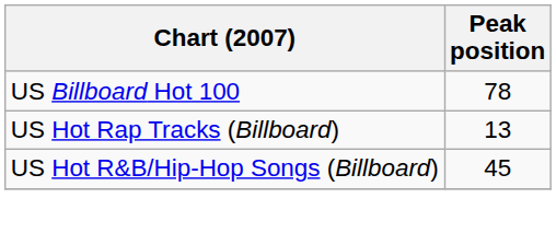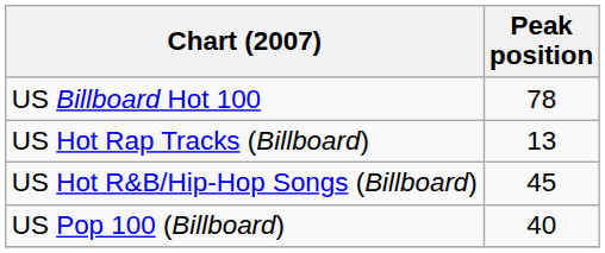+ row: US Pop 100 (Billboard) | 40
